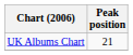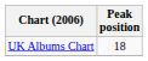UK Albums Chart | Peak position: 21 -> 18
